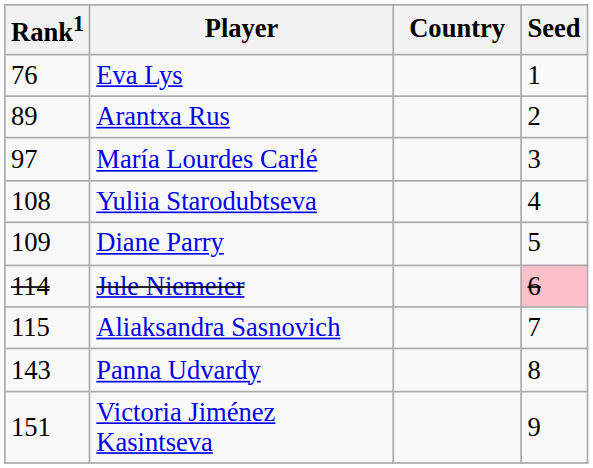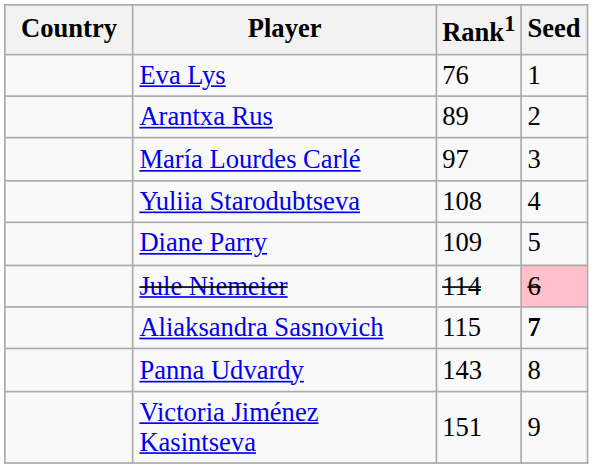columns swapped: Country <-> Rank1
Aliaksandra Sasnovich | Seed: normal -> bold
